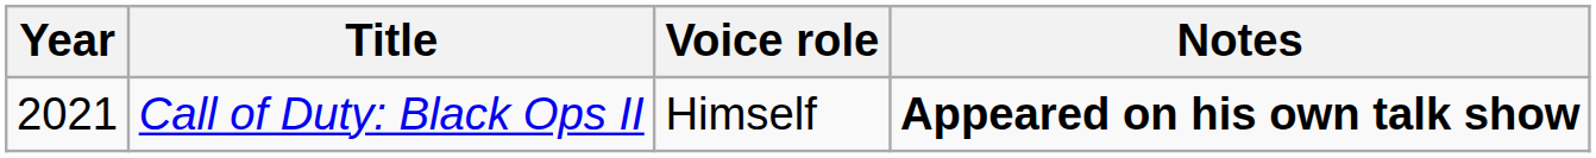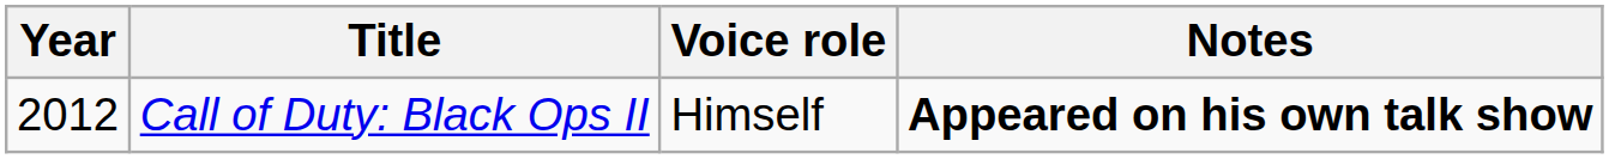Call of Duty: Black Ops II | Year: 2021 -> 2012
